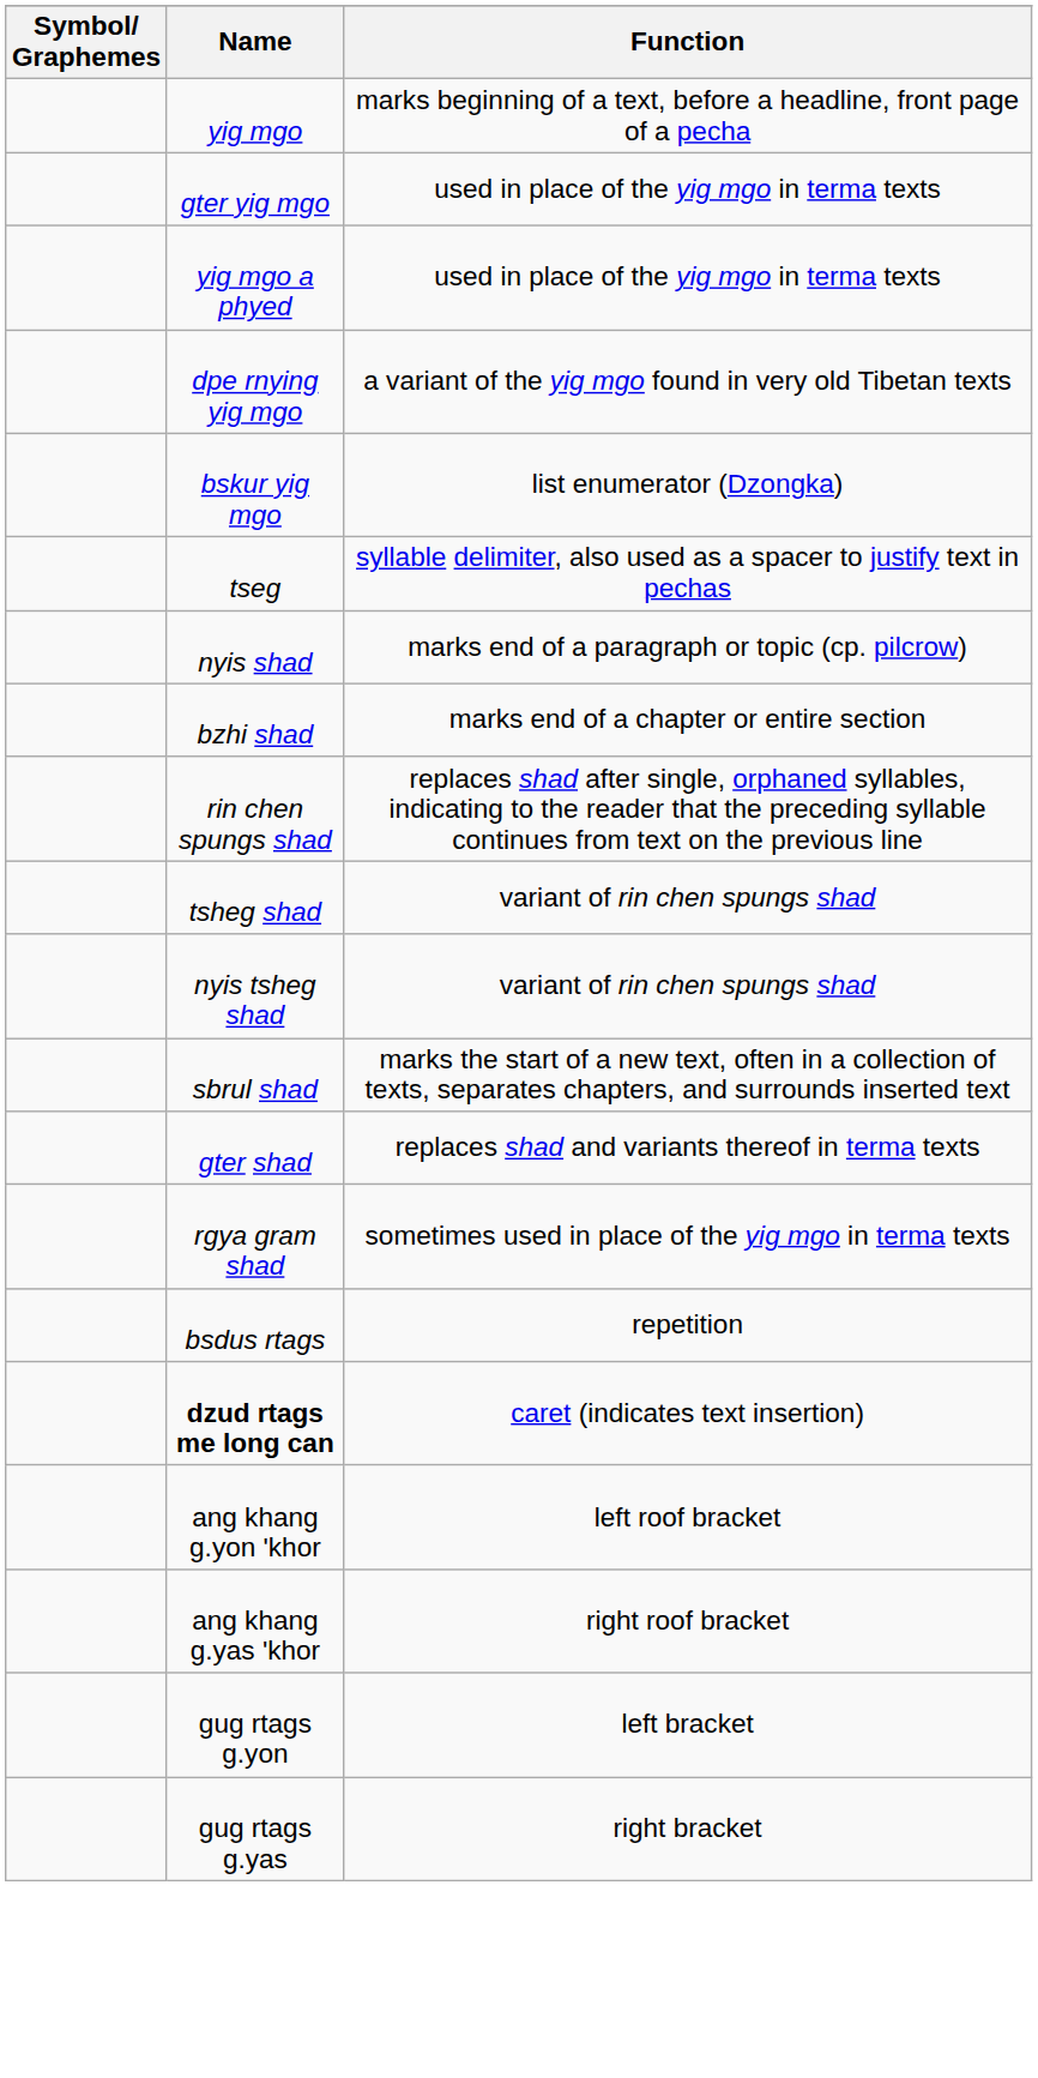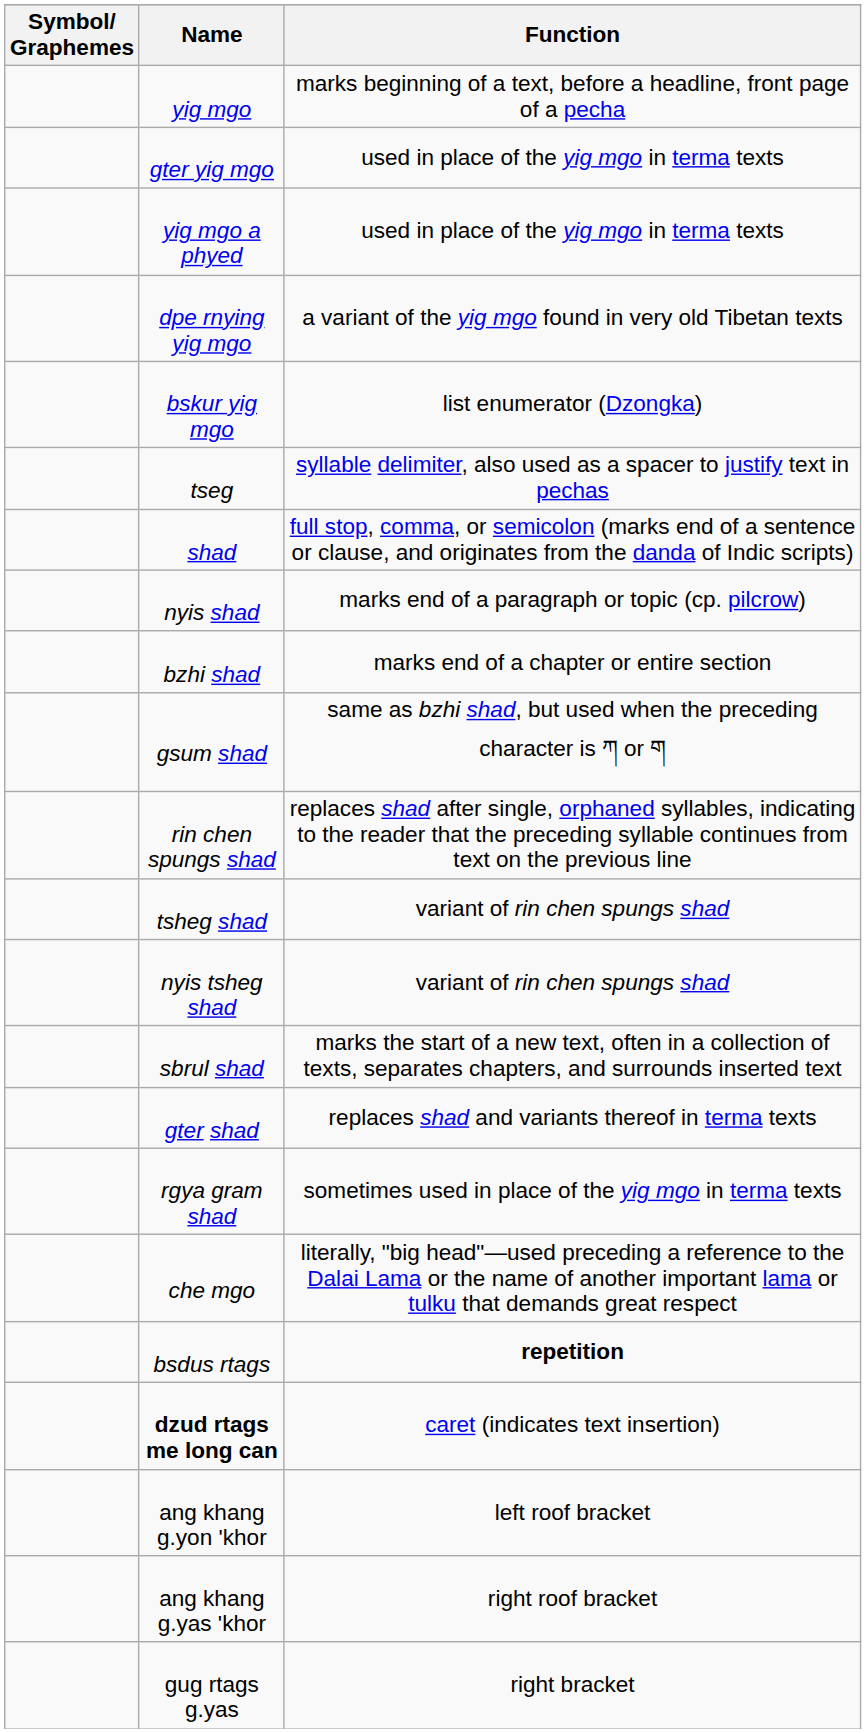+ row: shad | full stop, comma, or semicolon (marks end of a sentence or clause, and originates from the danda of Indic scripts)
+ row: gsum shad | same as bzhi shad, but used when the preceding character is ཀ or ག
+ row: che mgo | literally, "big head"—used preceding a reference to the Dalai Lama or the name of another important lama or tulku that demands great respect
bsdus rtags | Function: normal -> bold
- row: gug rtags g.yon | left bracket
